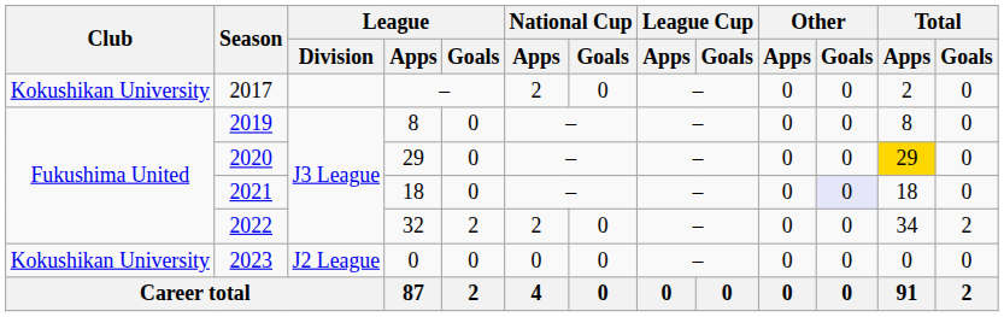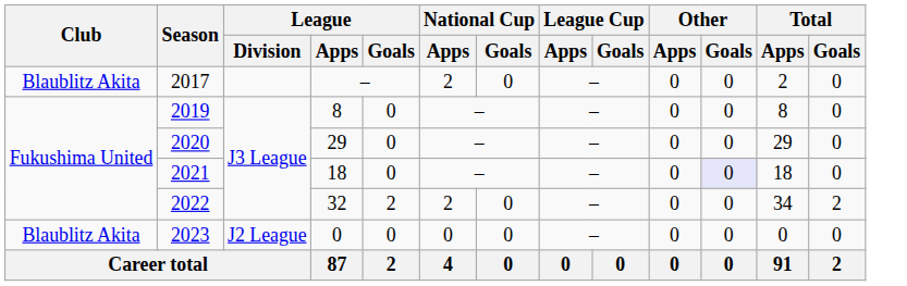2017 | Club: Kokushikan University -> Blaublitz Akita
2020 | Total / Apps: gold background -> no background
2023 | Club: Kokushikan University -> Blaublitz Akita
